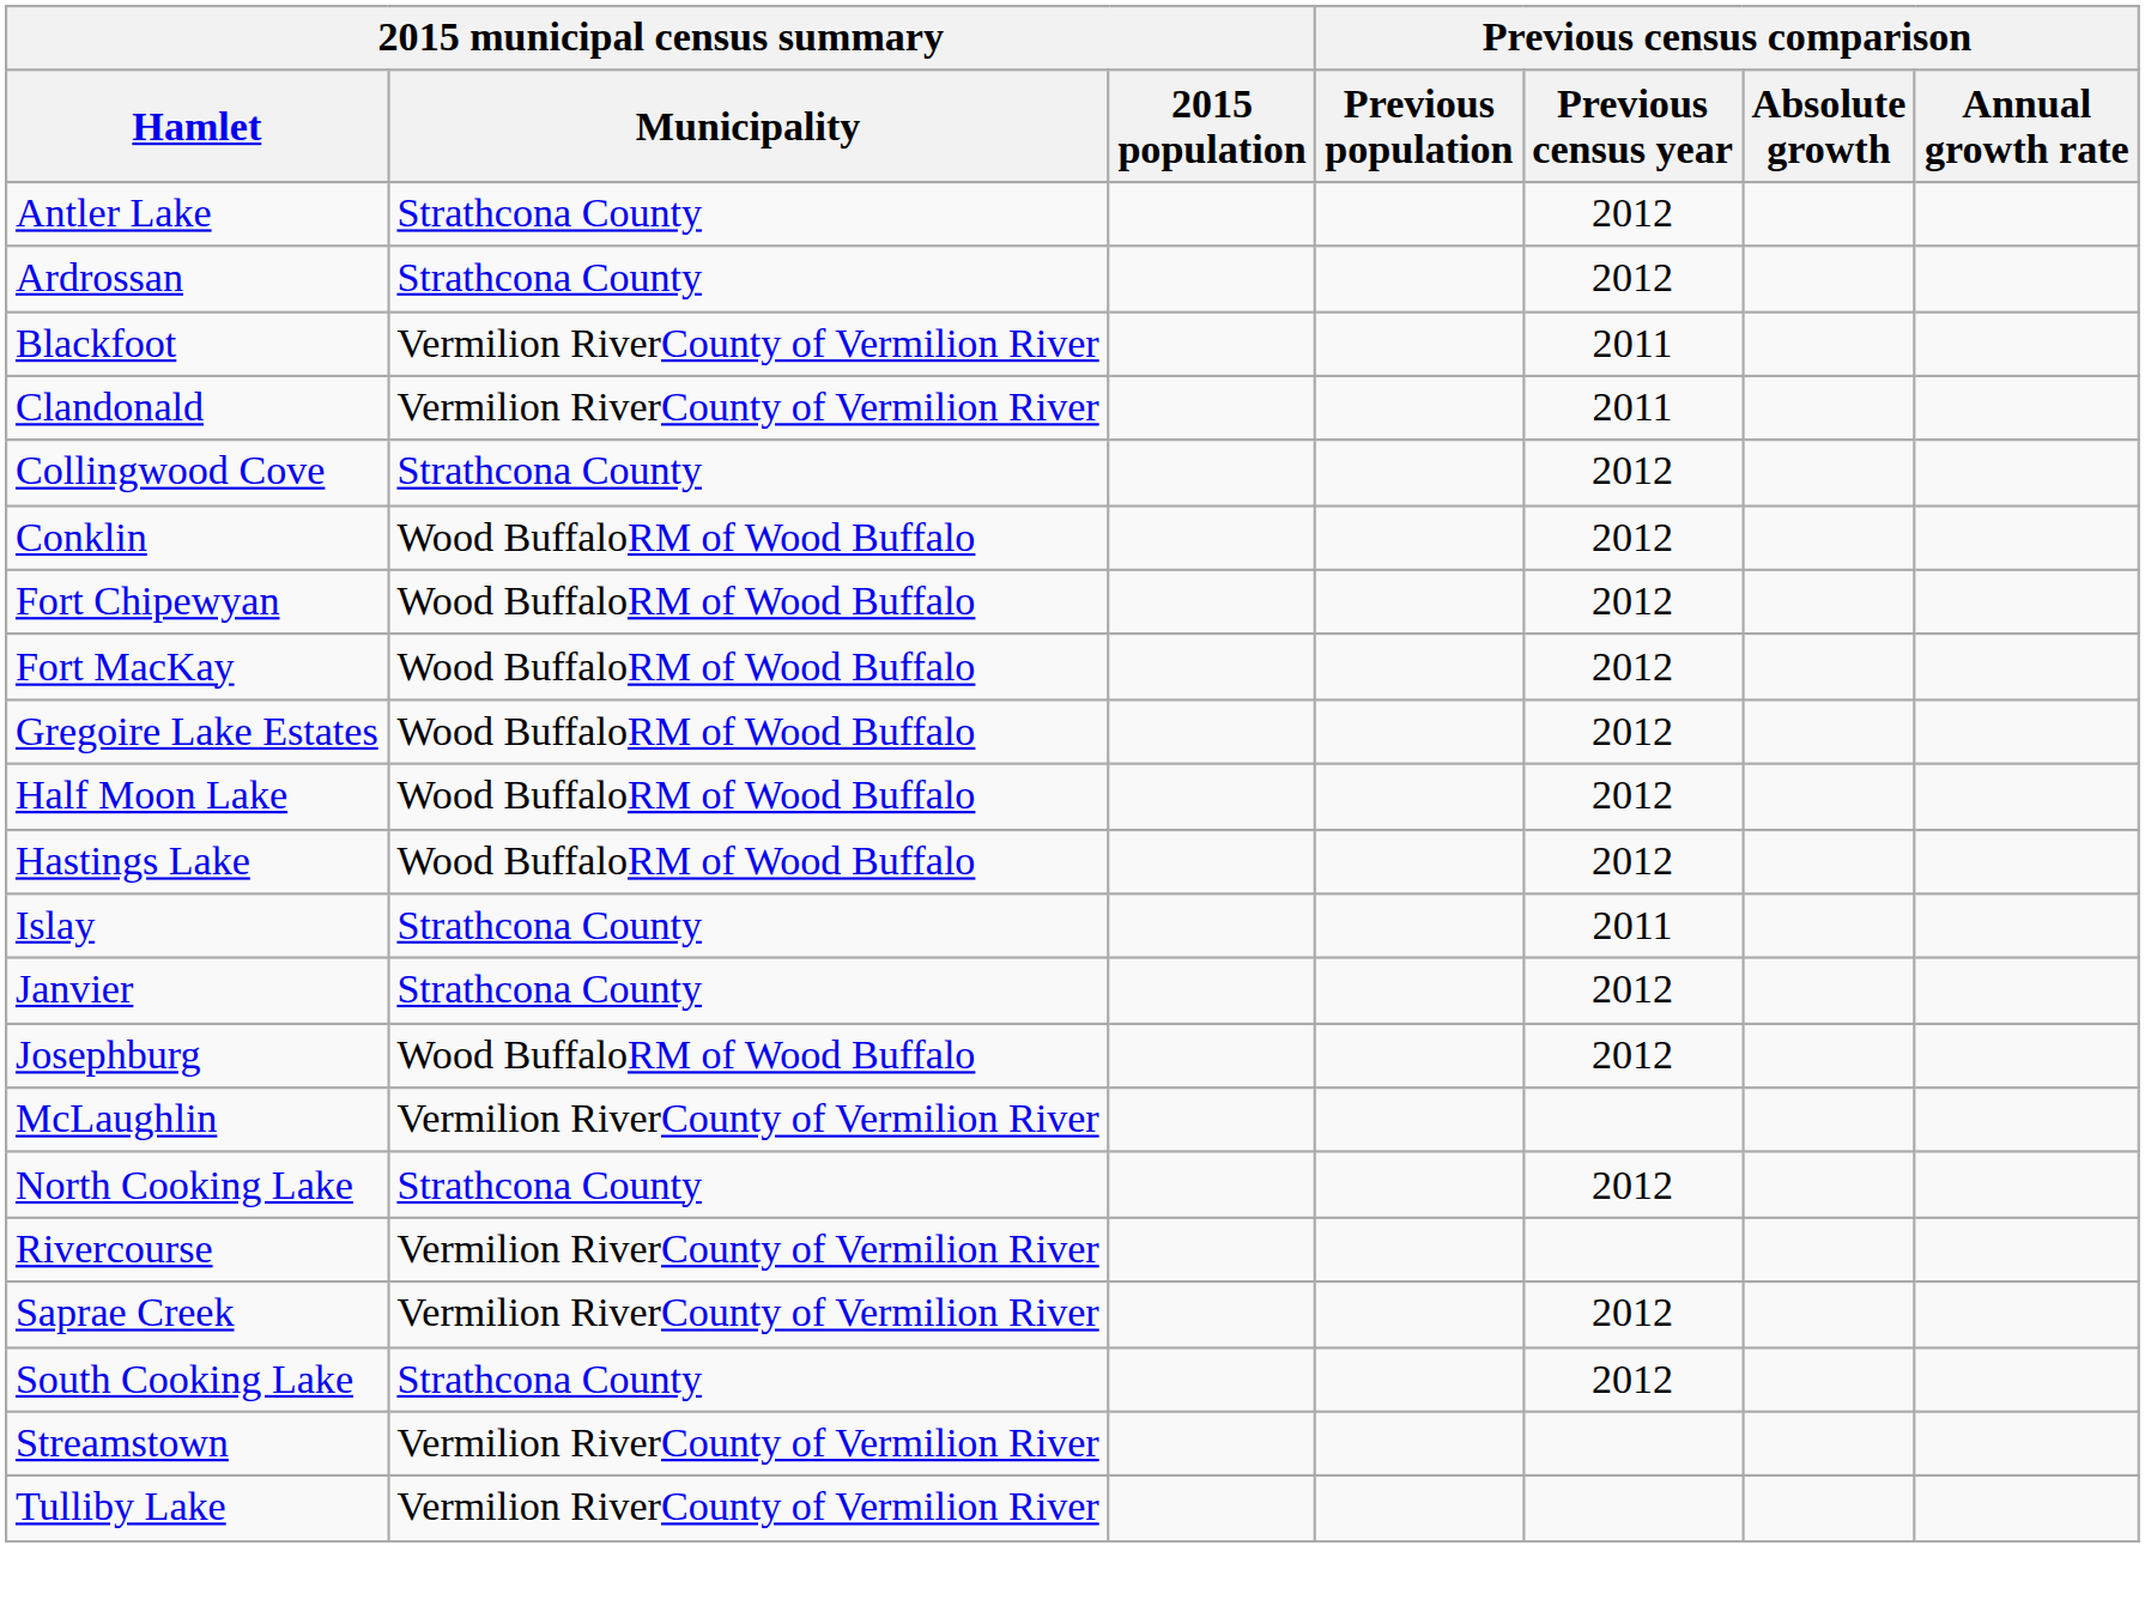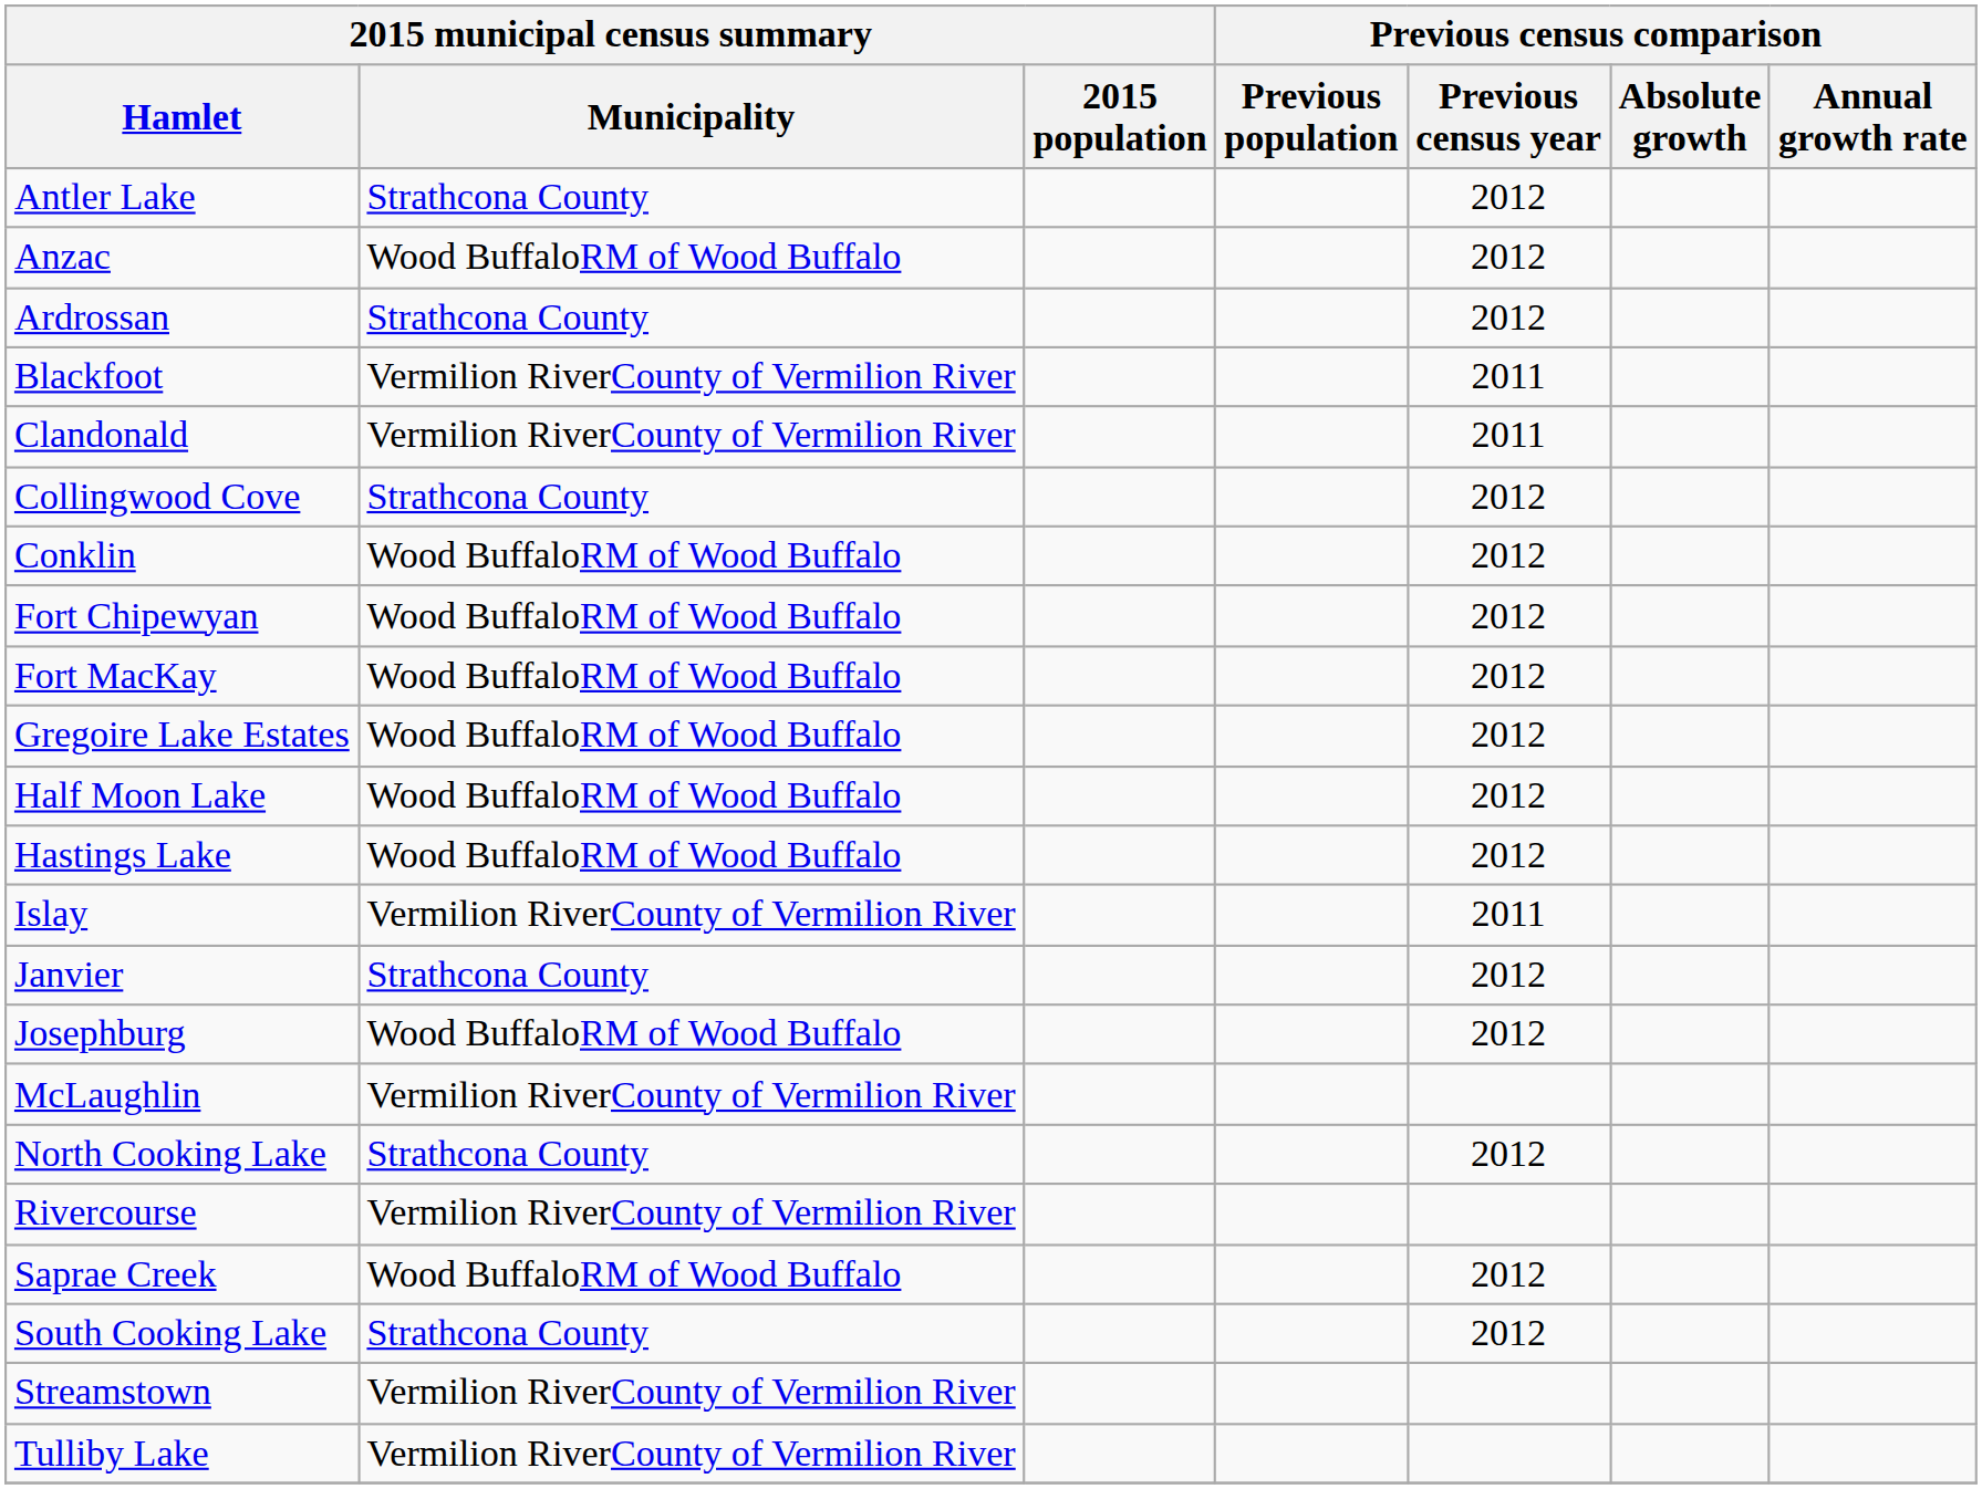+ row: Anzac | Wood BuffaloRM of Wood Buffalo | 2012
Islay | 2015 municipal census summary / Municipality: Strathcona County -> Vermilion RiverCounty of Vermilion River
Saprae Creek | 2015 municipal census summary / Municipality: Vermilion RiverCounty of Vermilion River -> Wood BuffaloRM of Wood Buffalo
